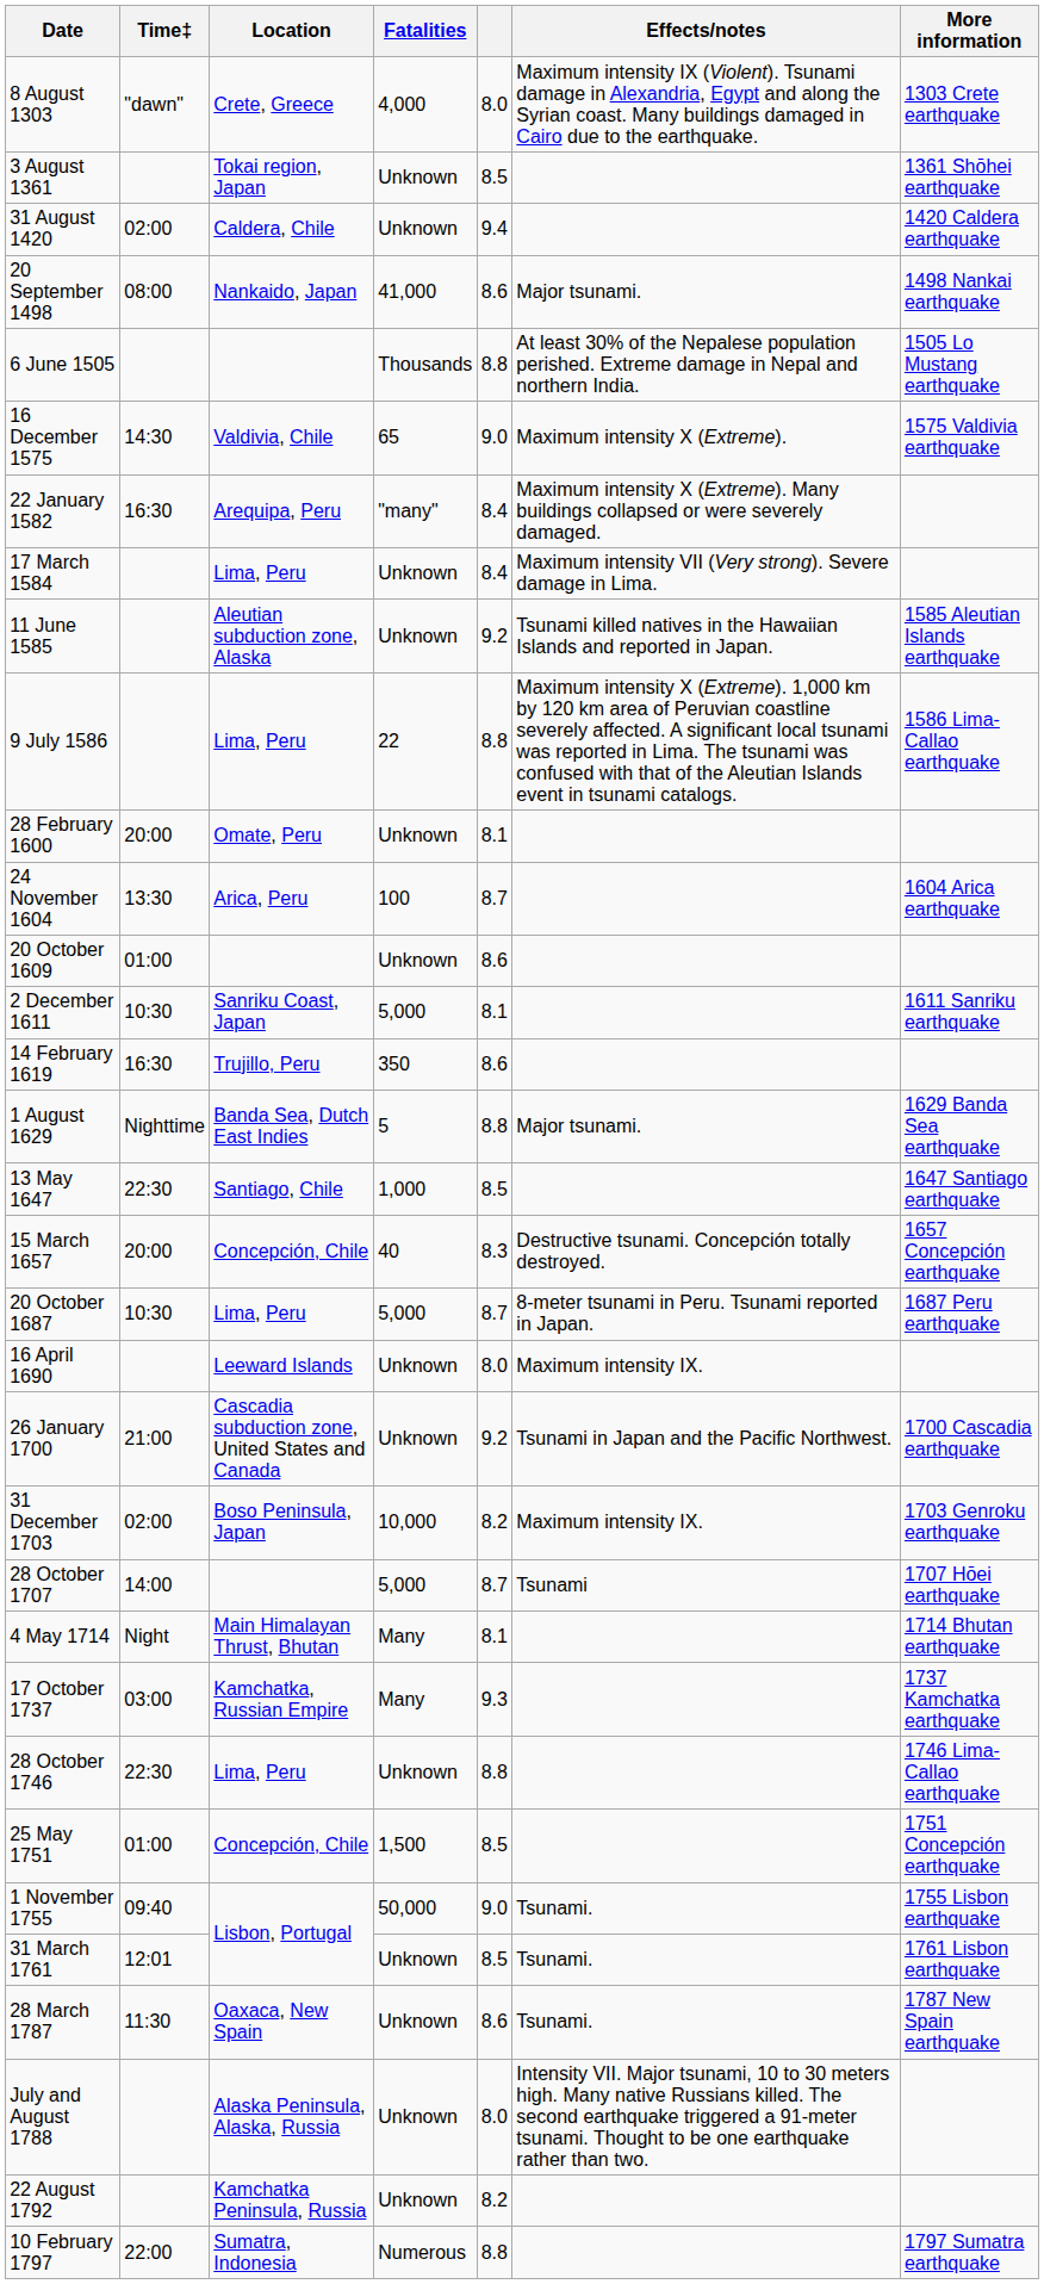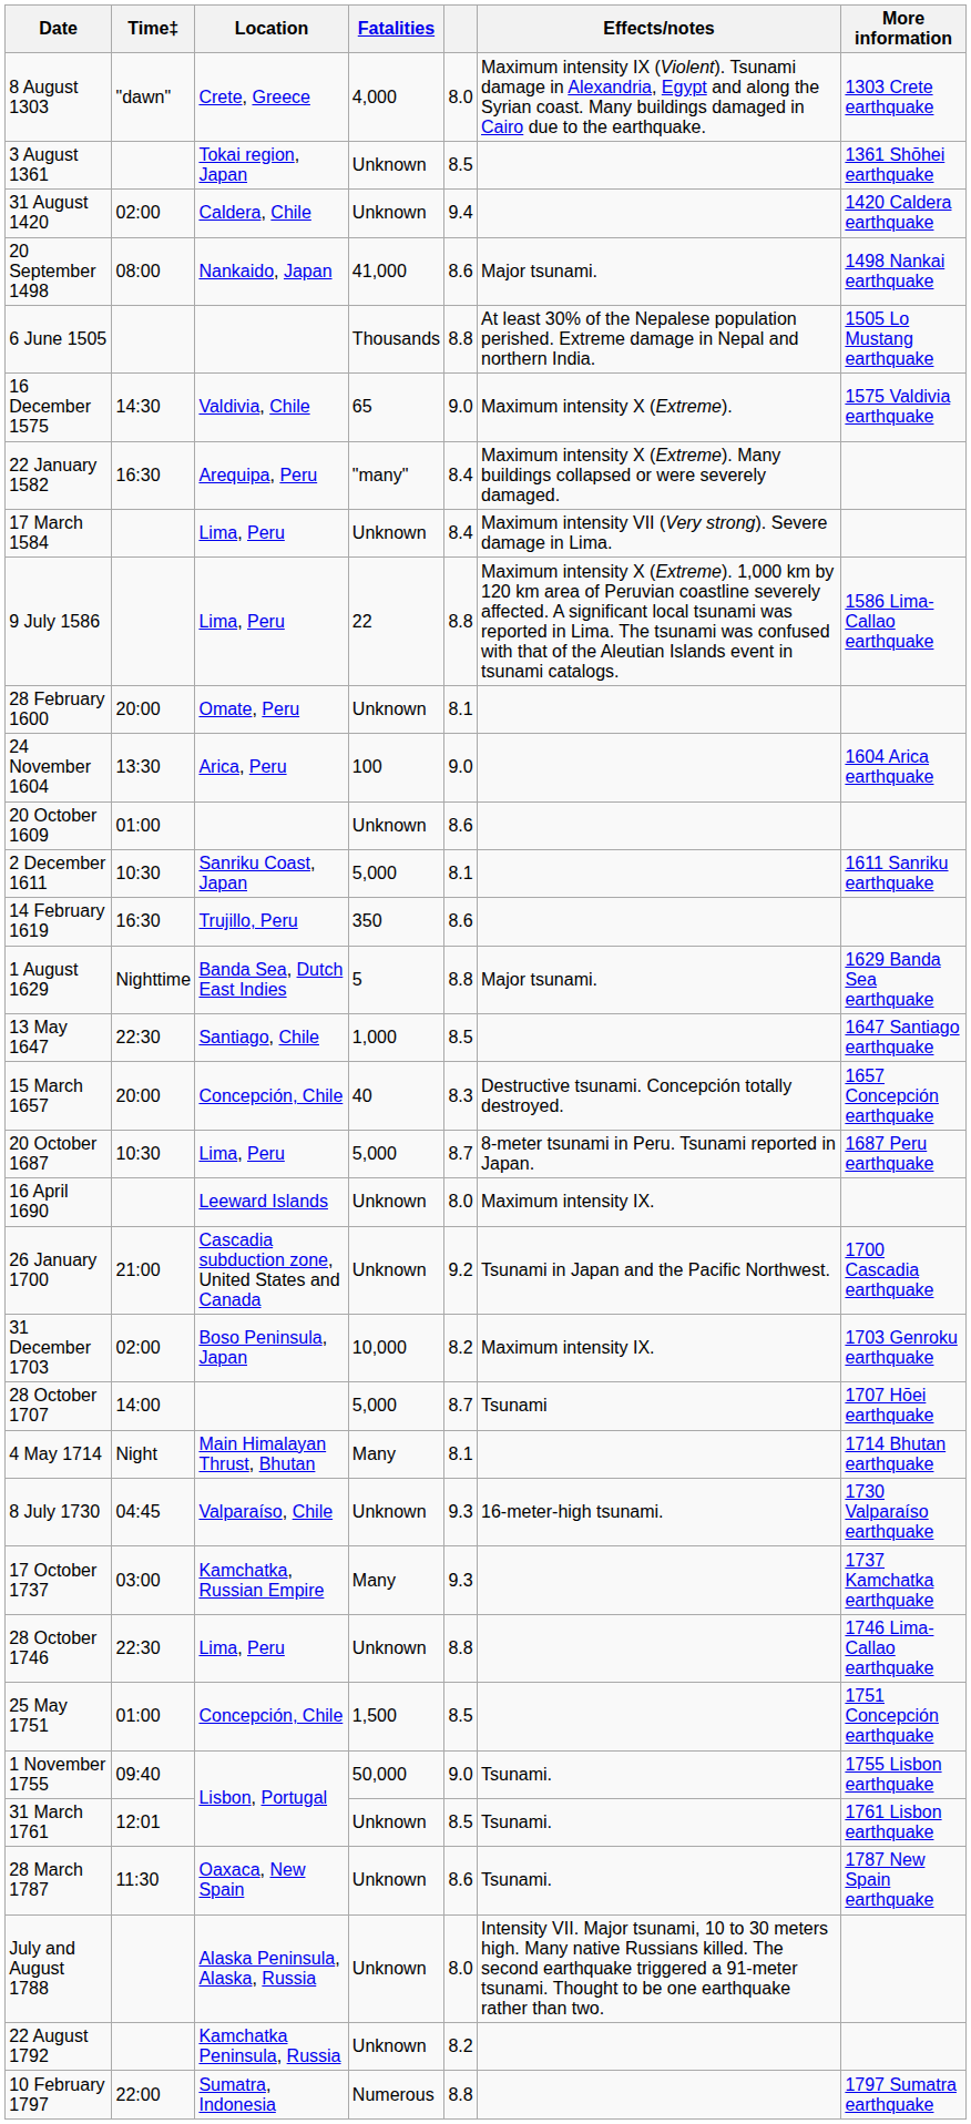- row: 11 June 1585 | Aleutian subduction zone, Alaska | Unknown | 9.2 | Tsunami killed natives in the Hawaiian Islands and reported in Japan. | 1585 Aleutian Islands earthquake
24 November 1604 | column 5: 8.7 -> 9.0
+ row: 8 July 1730 | 04:45 | Valparaíso, Chile | Unknown | 9.3 | 16-meter-high tsunami. | 1730 Valparaíso earthquake
